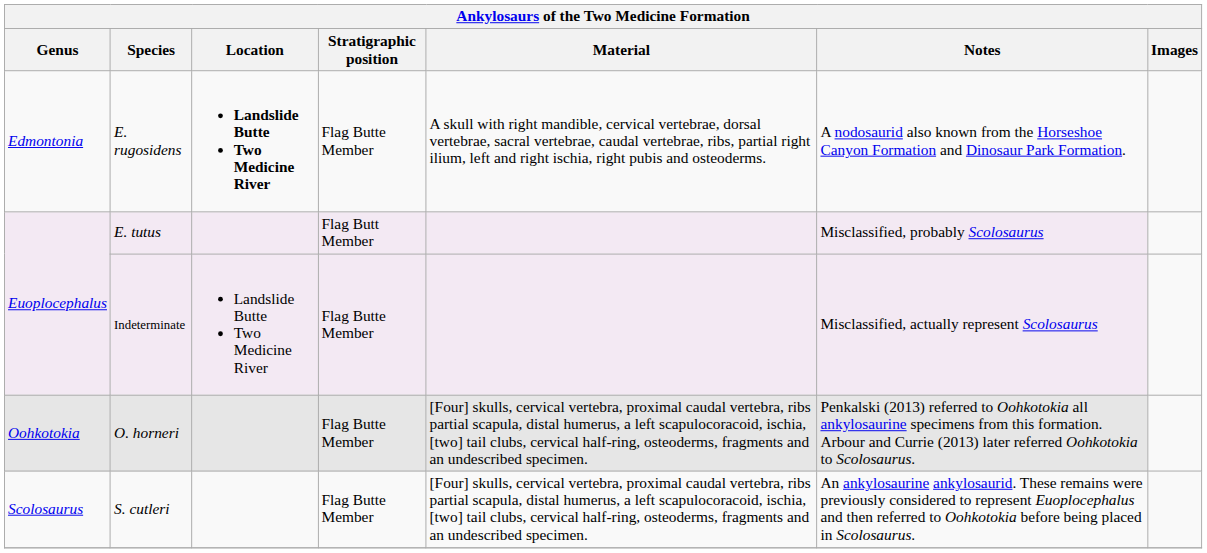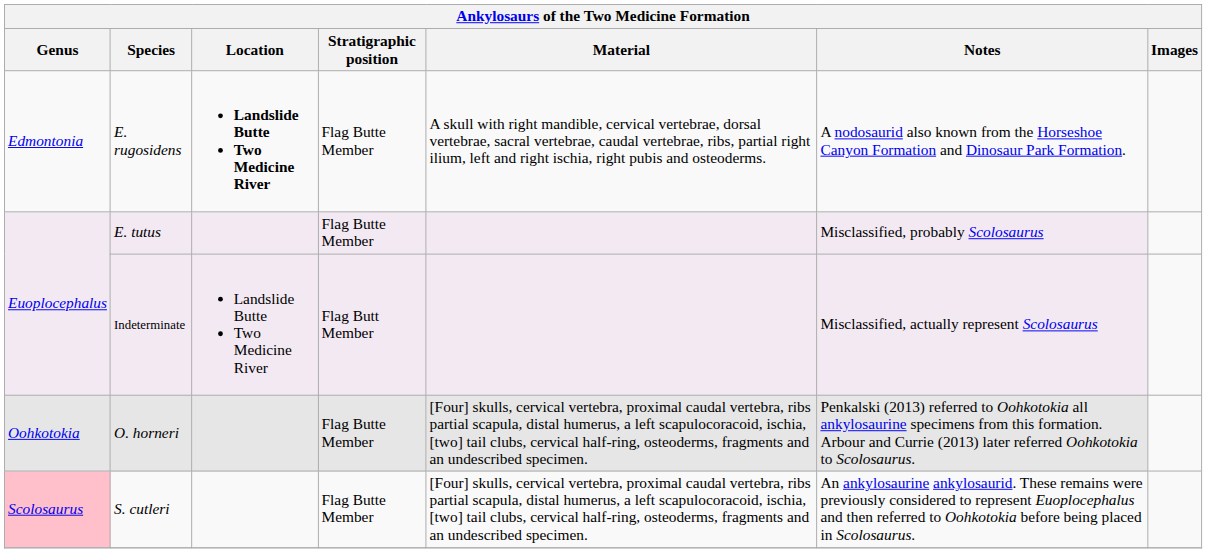E. tutus | Stratigraphic position: Flag Butt Member -> Flag Butte Member
Indeterminate | Stratigraphic position: Flag Butte Member -> Flag Butt Member
S. cutleri | Genus: no background -> pink background
